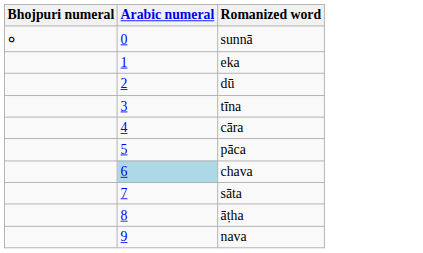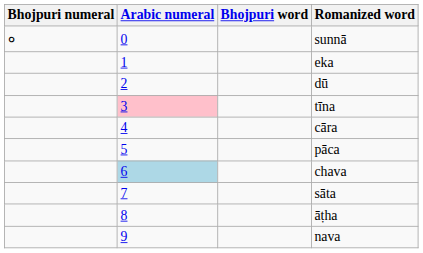+ column: Bhojpuri word
tīna | Arabic numeral: no background -> pink background
